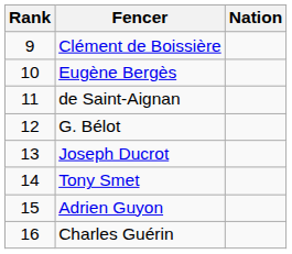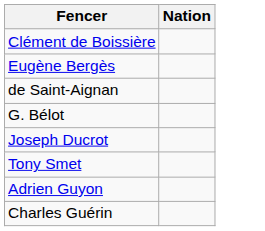- column: Rank | 9 | 10 | 11 | 12 | 13 | 14 | 15 | 16
